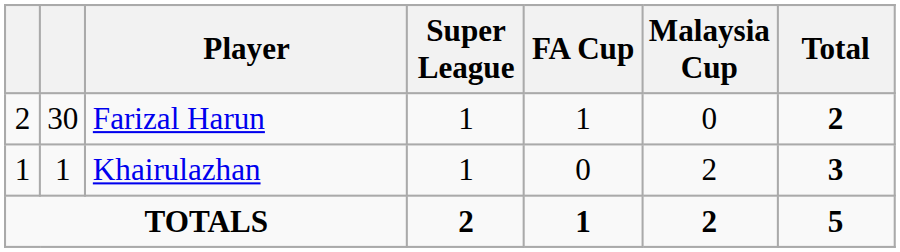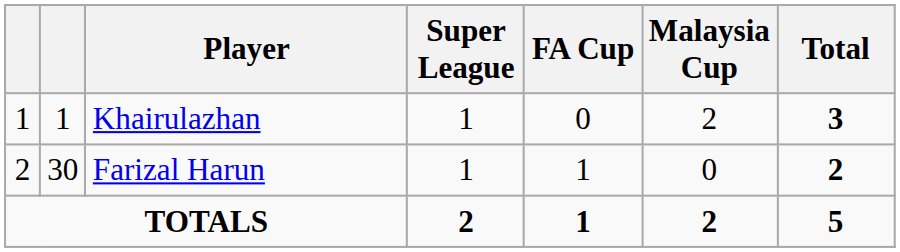rows swapped: Khairulazhan <-> Farizal Harun
